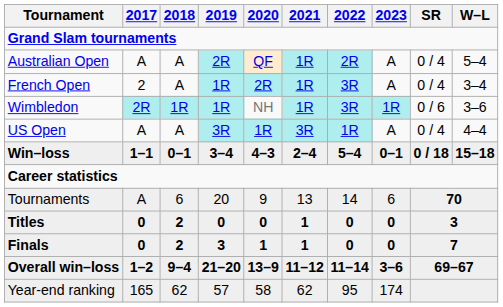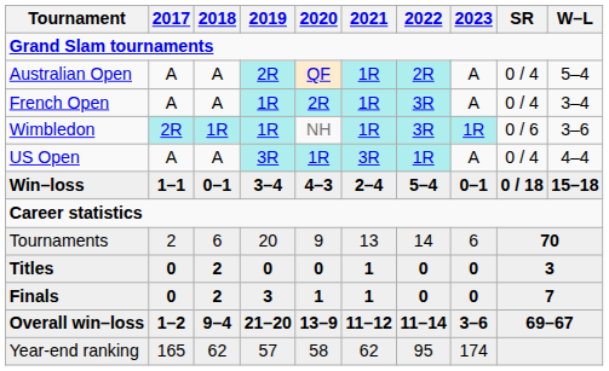French Open | 2017: 2 -> A
Tournaments | 2017: A -> 2
